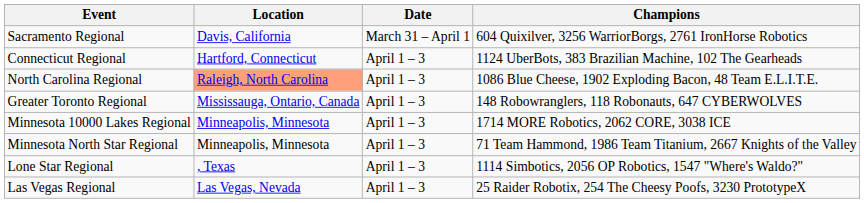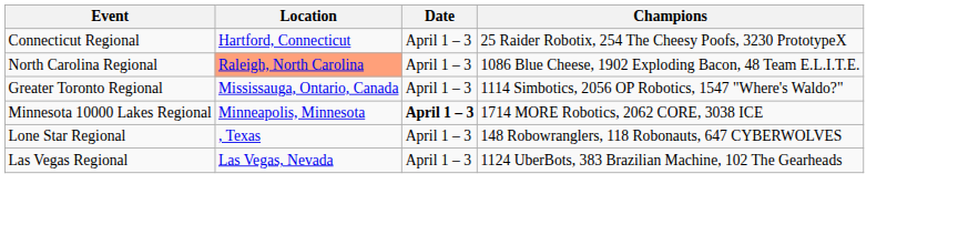- row: Sacramento Regional | Davis, California | March 31 – April 1 | 604 Quixilver, 3256 WarriorBorgs, 2761 IronHorse Robotics
Connecticut Regional | Champions: 1124 UberBots, 383 Brazilian Machine, 102 The Gearheads -> 25 Raider Robotix, 254 The Cheesy Poofs, 3230 PrototypeX
Greater Toronto Regional | Champions: 148 Robowranglers, 118 Robonauts, 647 CYBERWOLVES -> 1114 Simbotics, 2056 OP Robotics, 1547 "Where's Waldo?"
Minnesota 10000 Lakes Regional | Date: normal -> bold
- row: Minnesota North Star Regional | Minneapolis, Minnesota | April 1 – 3 | 71 Team Hammond, 1986 Team Titanium, 2667 Knights of the Valley
Lone Star Regional | Champions: 1114 Simbotics, 2056 OP Robotics, 1547 "Where's Waldo?" -> 148 Robowranglers, 118 Robonauts, 647 CYBERWOLVES
Las Vegas Regional | Champions: 25 Raider Robotix, 254 The Cheesy Poofs, 3230 PrototypeX -> 1124 UberBots, 383 Brazilian Machine, 102 The Gearheads
